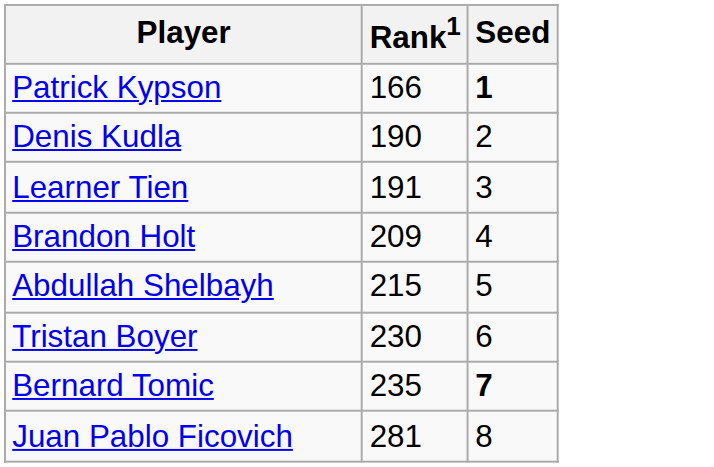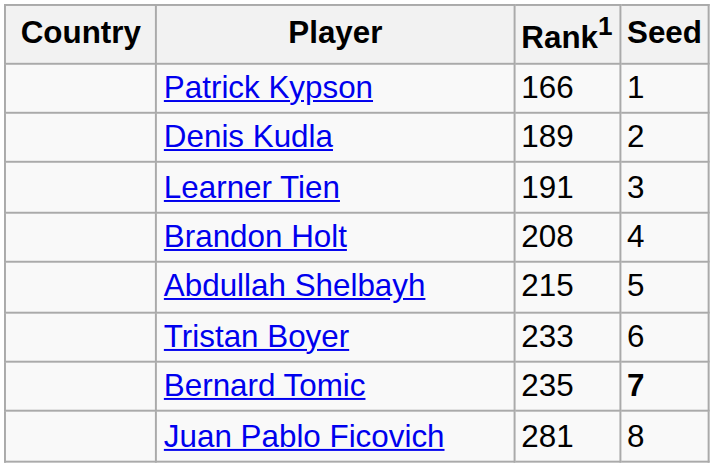+ column: Country
Patrick Kypson | Seed: bold -> normal
Denis Kudla | Rank1: 190 -> 189
Brandon Holt | Rank1: 209 -> 208
Tristan Boyer | Rank1: 230 -> 233
